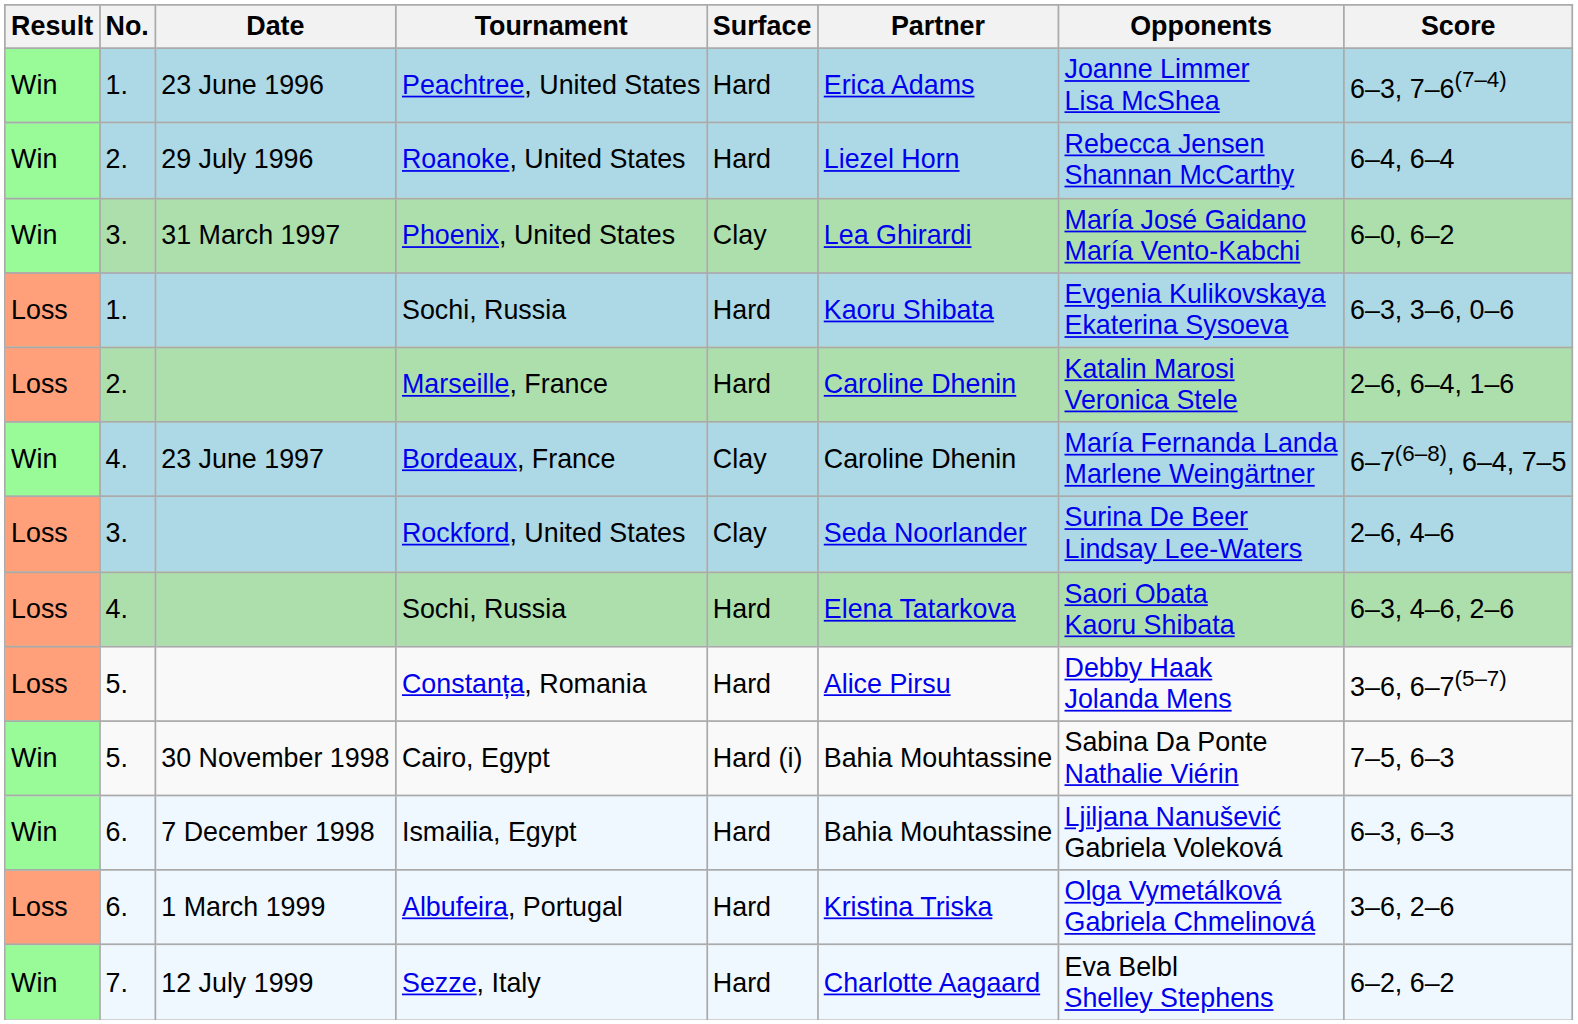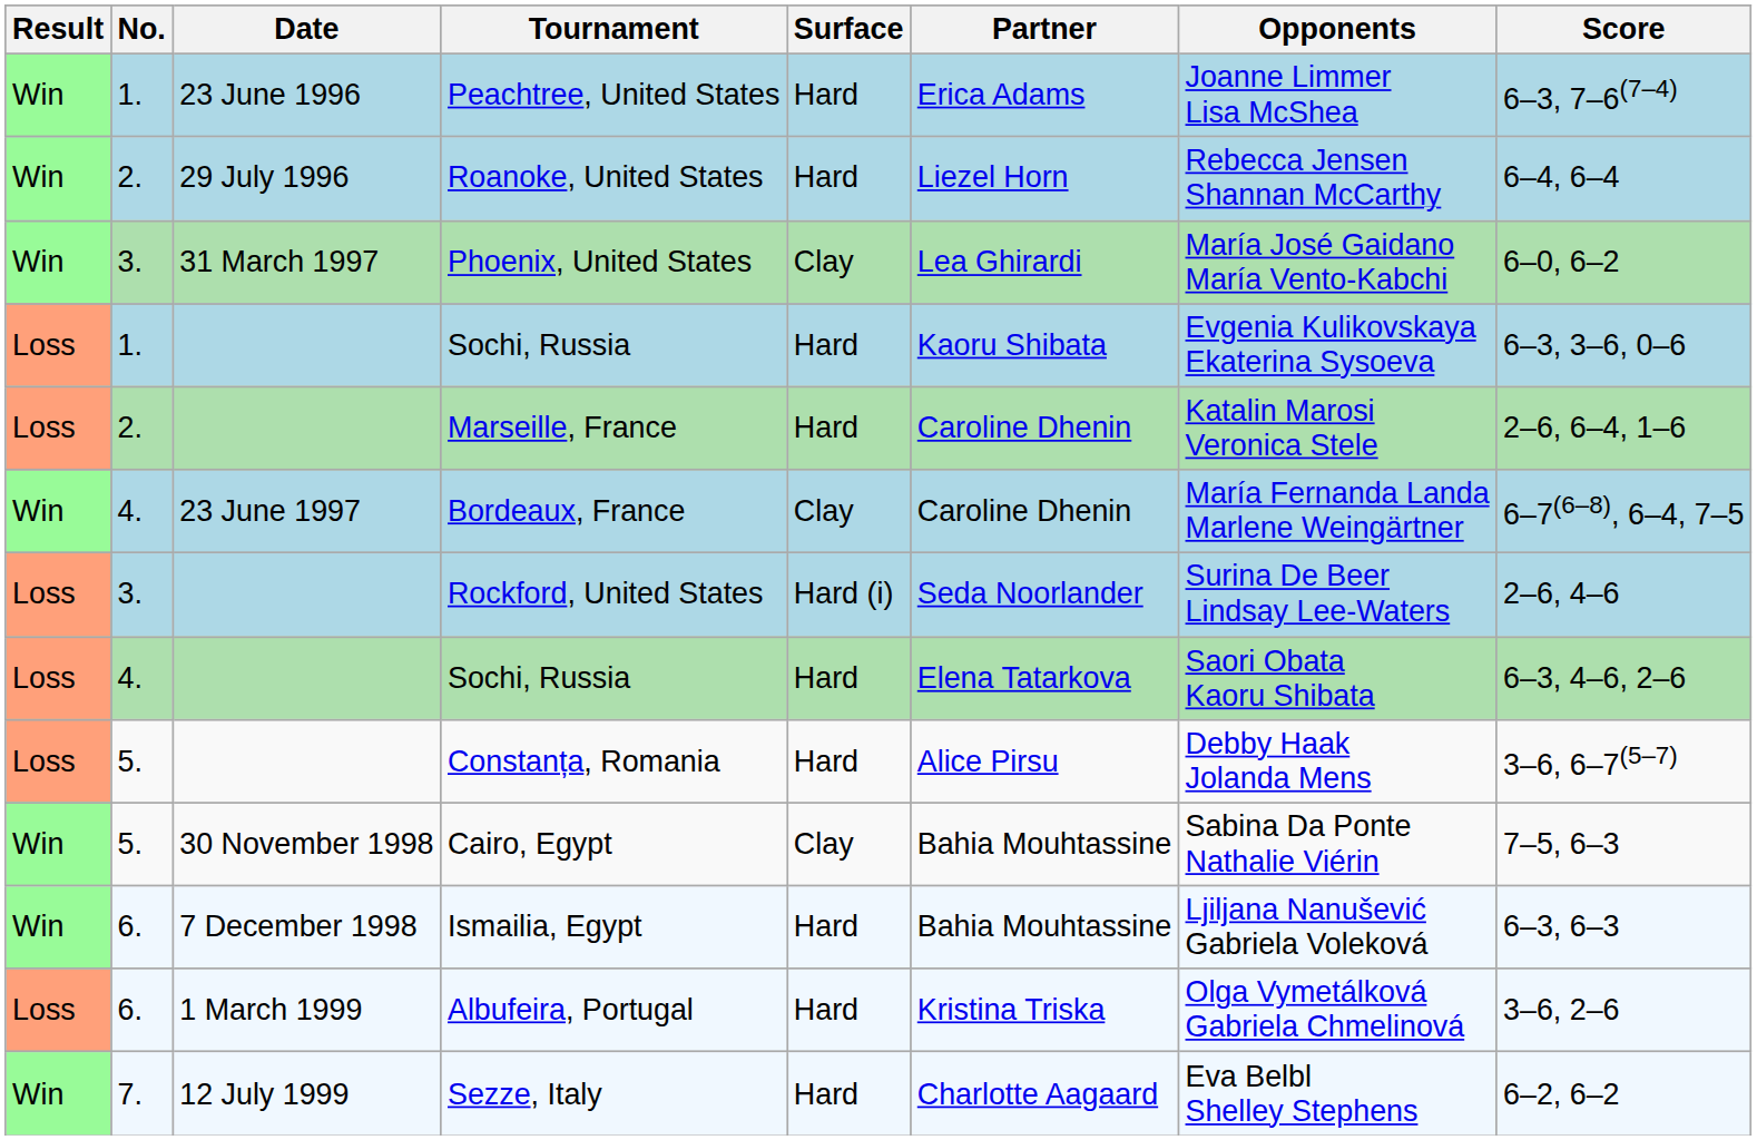Rockford, United States | Surface: Clay -> Hard (i)
Cairo, Egypt | Surface: Hard (i) -> Clay
